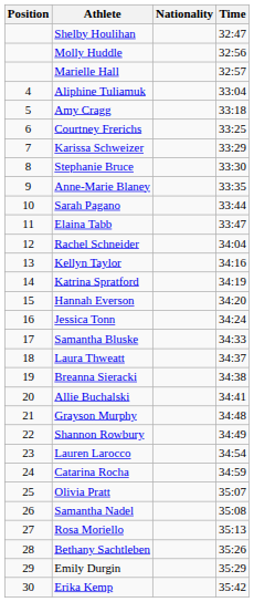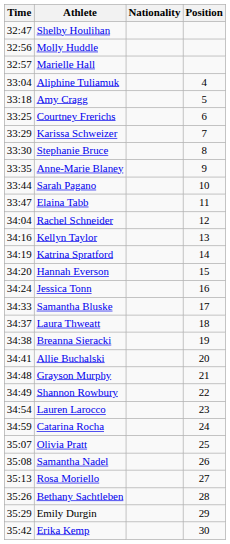columns swapped: Position <-> Time
